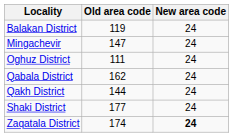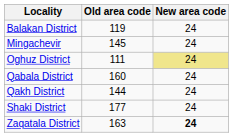Mingachevir | Old area code: 147 -> 145
Oghuz District | New area code: no background -> khaki background
Qabala District | Old area code: 162 -> 160
Zaqatala District | Old area code: 174 -> 163
